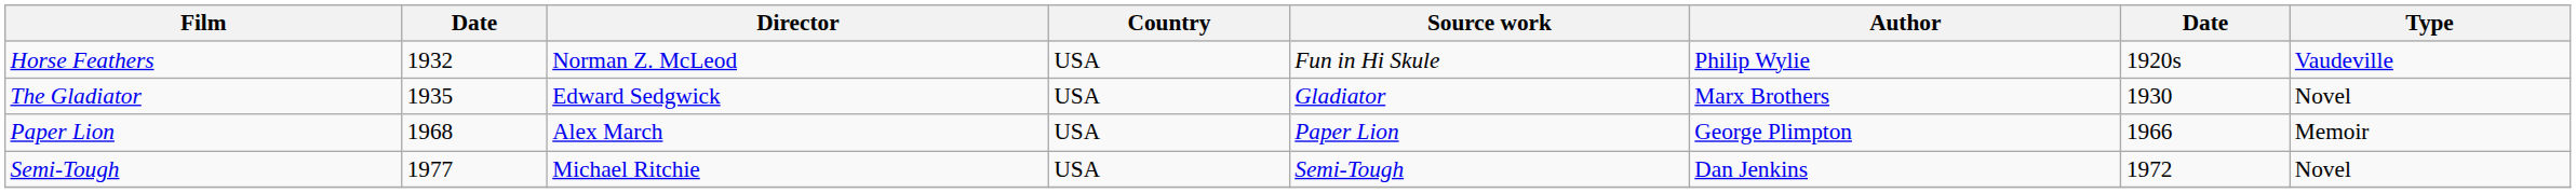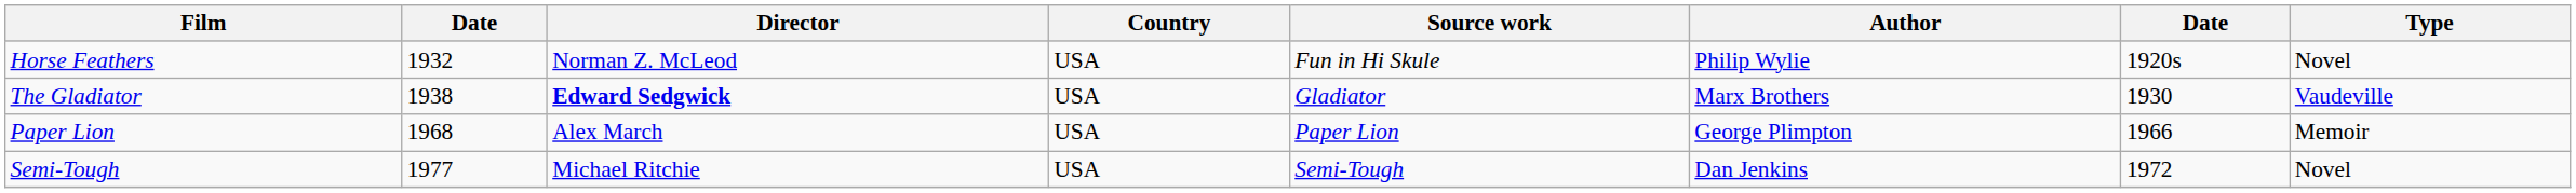Horse Feathers | Type: Vaudeville -> Novel
The Gladiator | column 2: 1935 -> 1938
The Gladiator | Director: normal -> bold
The Gladiator | Type: Novel -> Vaudeville
